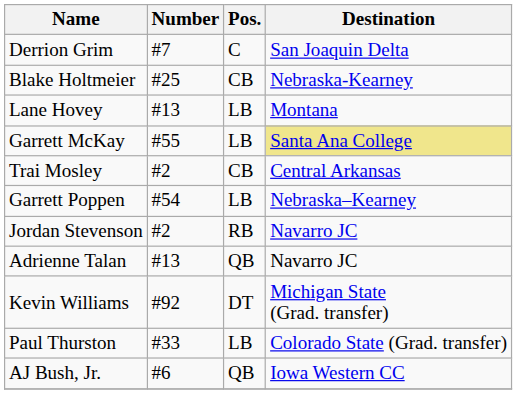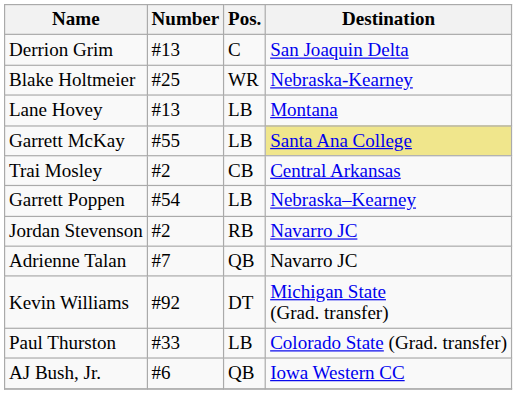Derrion Grim | Number: #7 -> #13
Blake Holtmeier | Pos.: CB -> WR
Adrienne Talan | Number: #13 -> #7
